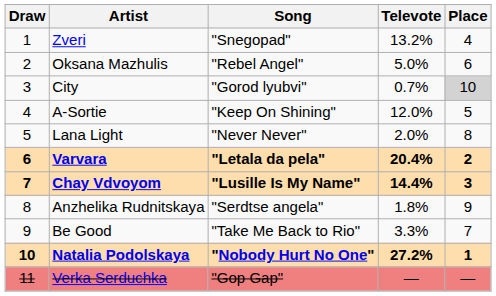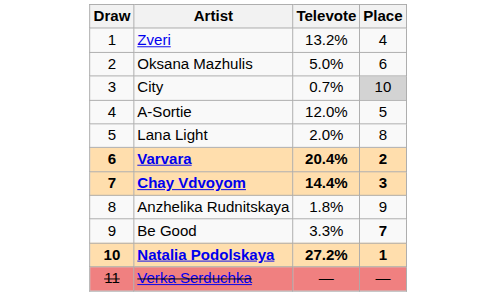- column: Song | "Snegopad" | "Rebel Angel" | "Gorod lyubvi" | "Keep On Shining" | "Never Never" | "Letala da pela" | "Lusille Is My Name" | "Serdtse angela" | "Take Me Back to Rio" | "Nobody Hurt No One" | "Gop Gap"
Be Good | Place: normal -> bold
